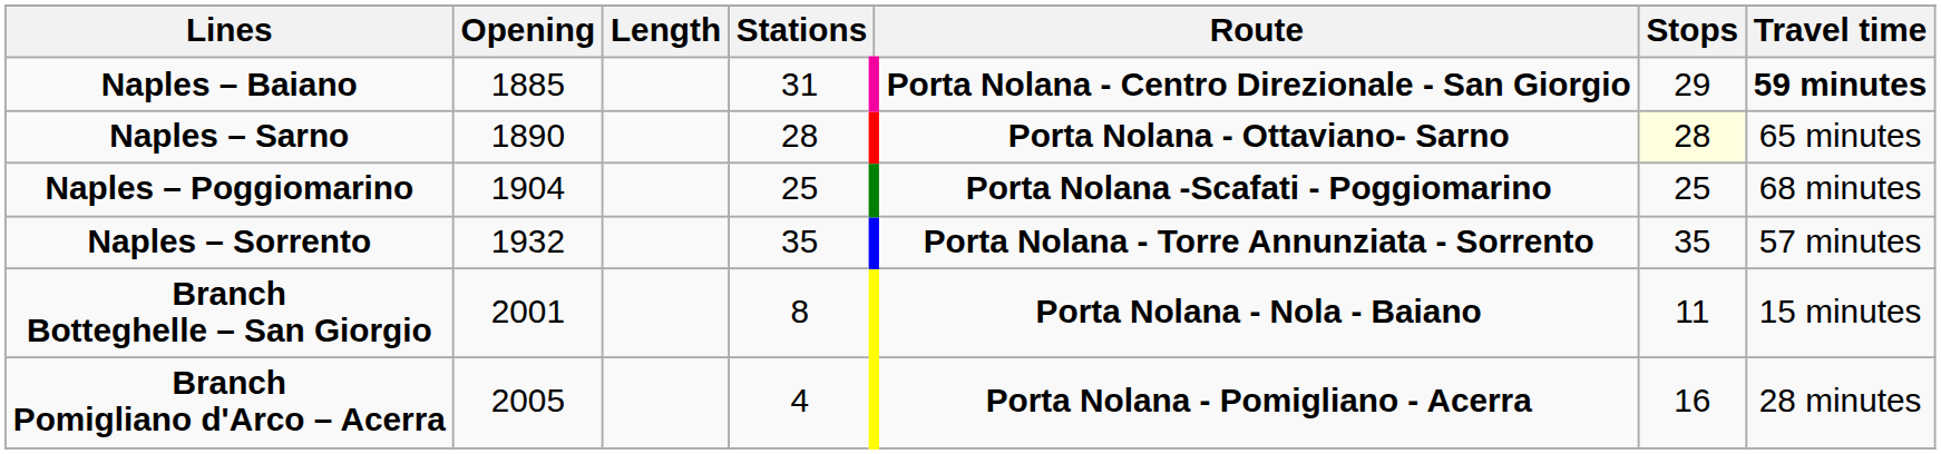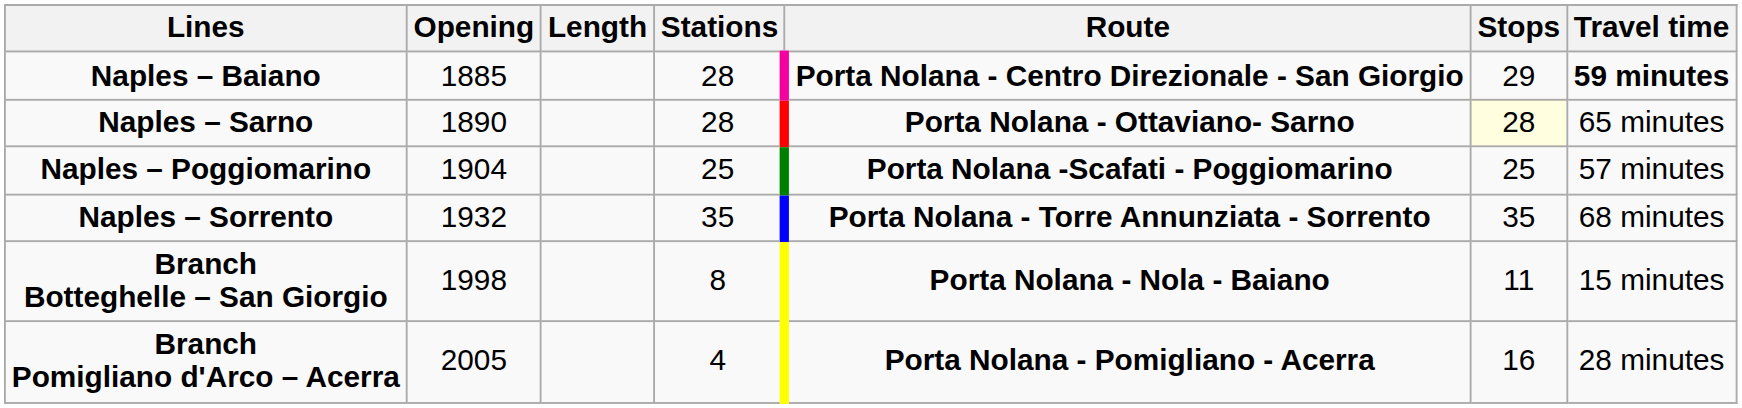Naples – Baiano | Stations: 31 -> 28
Naples – Poggiomarino | Travel time: 68 minutes -> 57 minutes
Naples – Sorrento | Travel time: 57 minutes -> 68 minutes
Branch Botteghelle – San Giorgio | Opening: 2001 -> 1998
